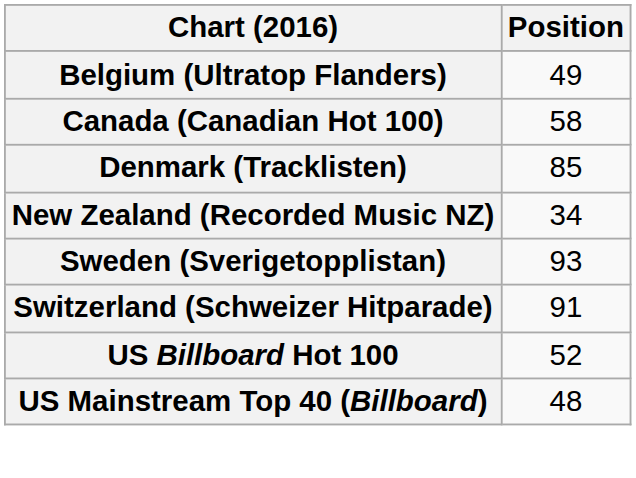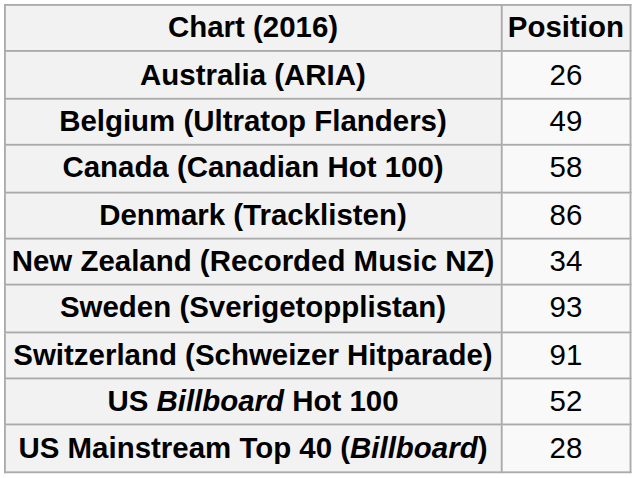+ row: Australia (ARIA) | 26
Denmark (Tracklisten) | Position: 85 -> 86
US Mainstream Top 40 (Billboard) | Position: 48 -> 28
